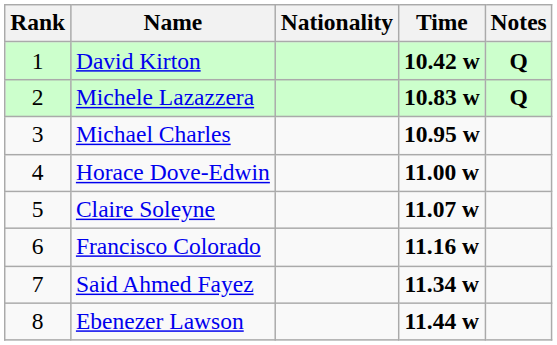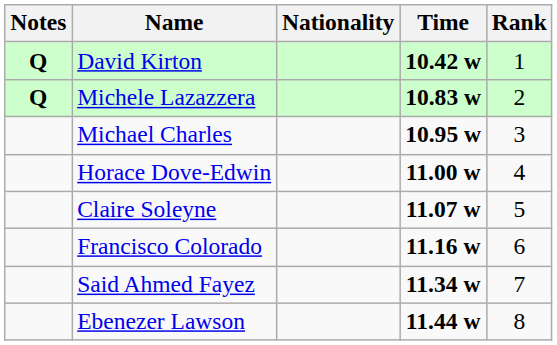columns swapped: Rank <-> Notes
